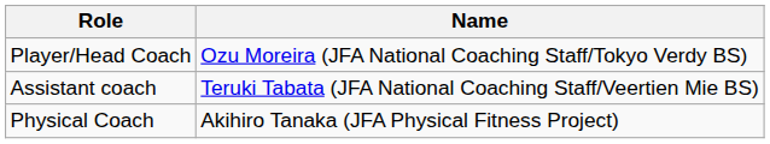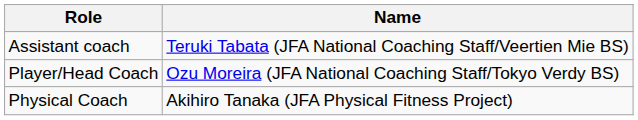rows swapped: Player/Head Coach <-> Assistant coach
